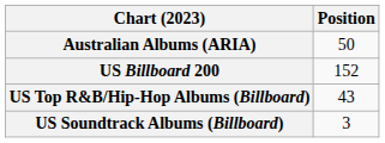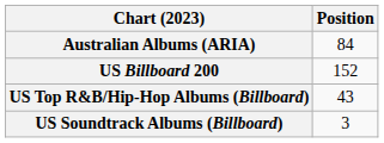Australian Albums (ARIA) | Position: 50 -> 84
